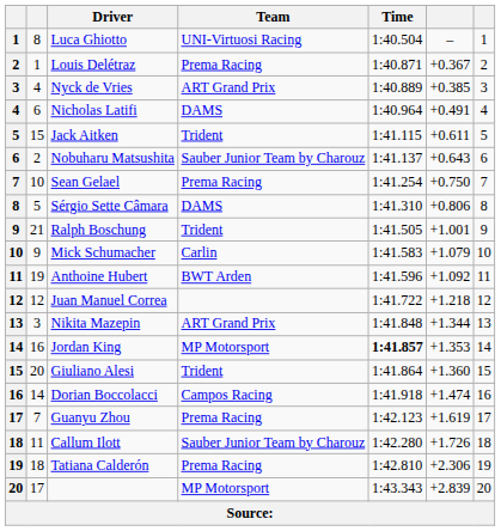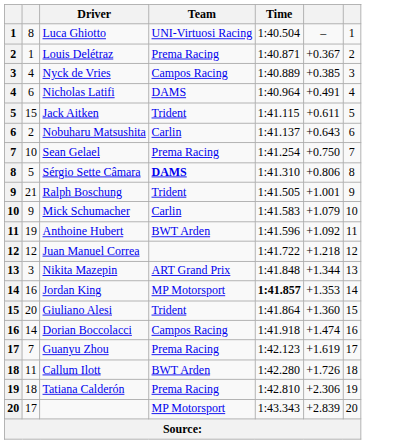Nyck de Vries | Team: ART Grand Prix -> Campos Racing
Nobuharu Matsushita | Team: Sauber Junior Team by Charouz -> Carlin
Sérgio Sette Câmara | Team: normal -> bold
Callum Ilott | Team: Sauber Junior Team by Charouz -> BWT Arden
